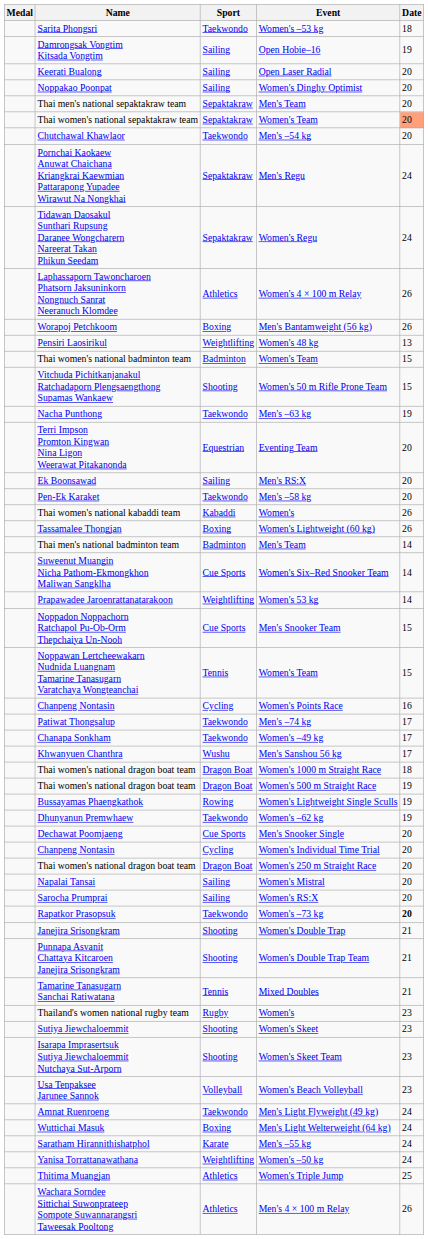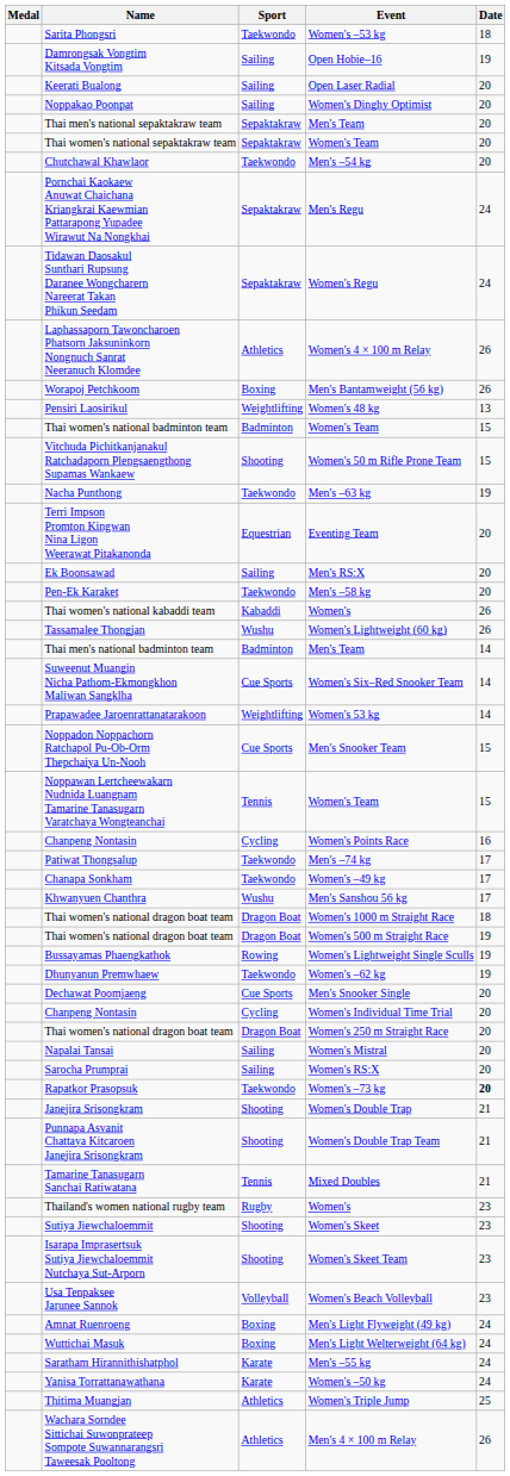Thai women's national sepaktakraw team | Date: lightsalmon background -> no background
Tassamalee Thongjan | Sport: Boxing -> Wushu
Amnat Ruenroeng | Sport: Taekwondo -> Boxing
Yanisa Torrattanawathana | Sport: Weightlifting -> Karate
